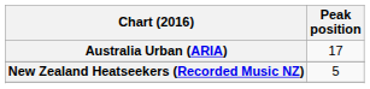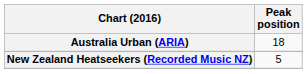Australia Urban (ARIA) | Peak position: 17 -> 18
